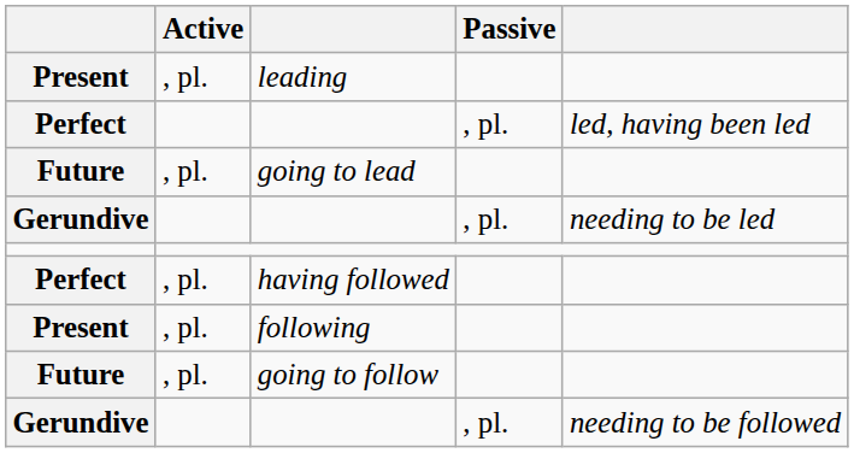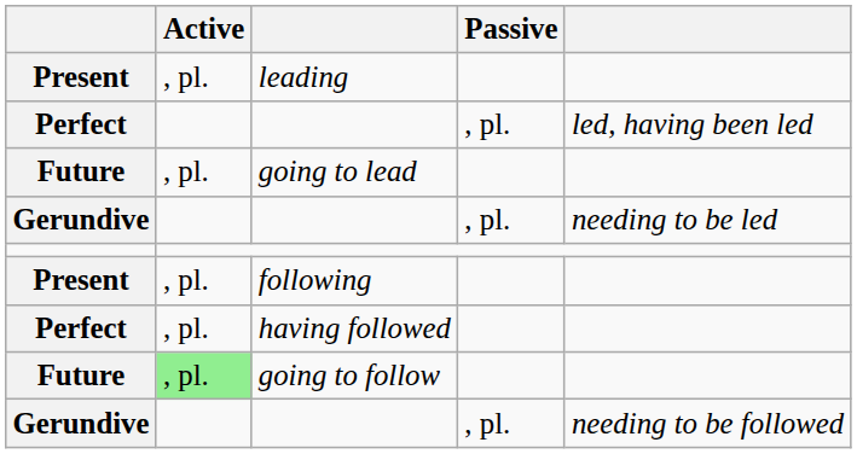rows swapped: following <-> having followed
going to follow | Active: no background -> lightgreen background
